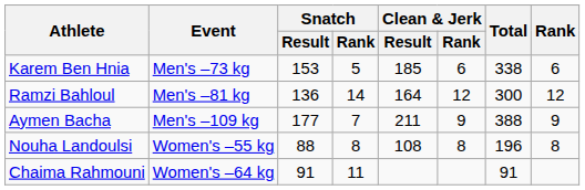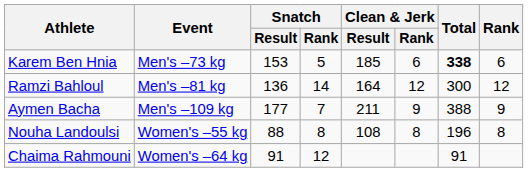Karem Ben Hnia | Total: normal -> bold
Chaima Rahmouni | Snatch / Rank: 11 -> 12
